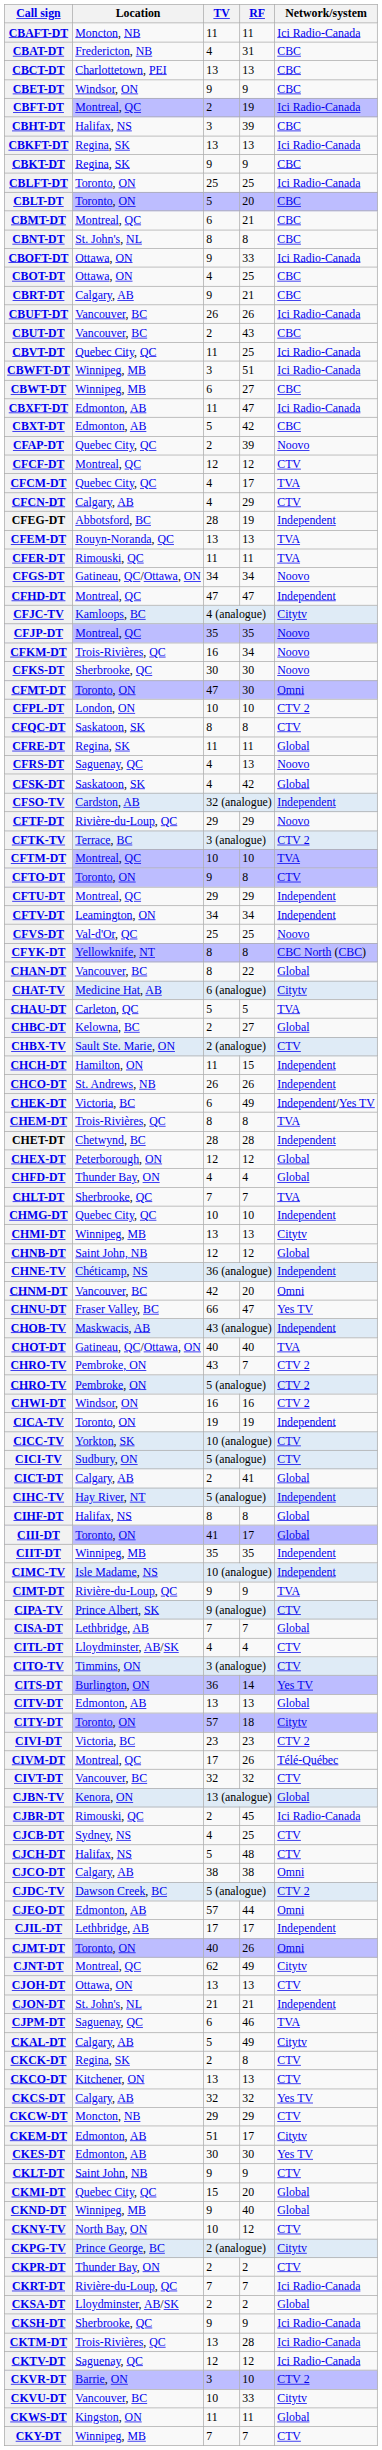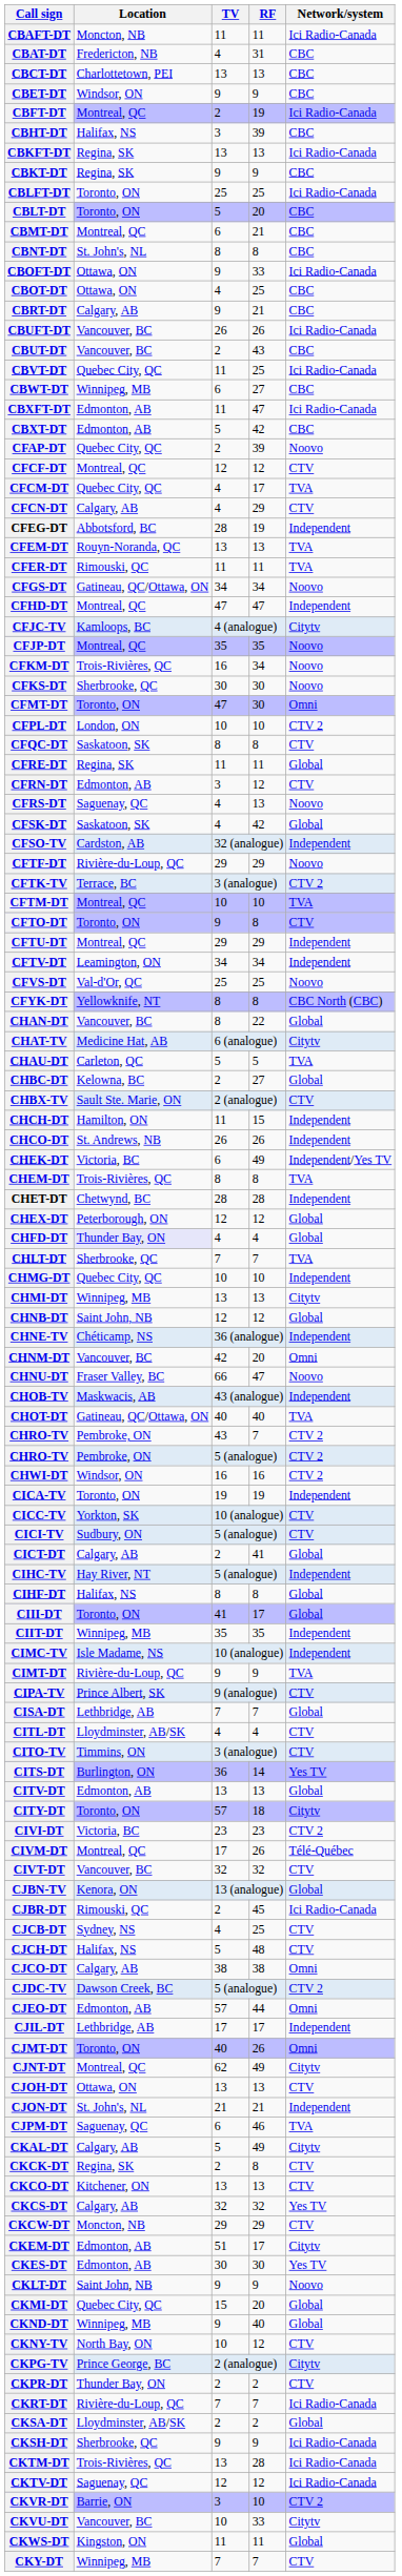- row: CBWFT-DT | Winnipeg, MB | 3 | 51 | Ici Radio-Canada
+ row: CFRN-DT | Edmonton, AB | 3 | 12 | CTV
CHFD-DT | Location: no background -> lavender background
CHNU-DT | Network/system: Yes TV -> Noovo
CKLT-DT | Network/system: CTV -> Noovo
